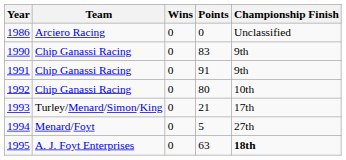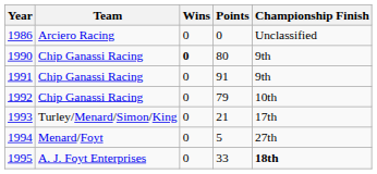1990 | Wins: normal -> bold
1990 | Points: 83 -> 80
1992 | Points: 80 -> 79
1995 | Points: 63 -> 33
